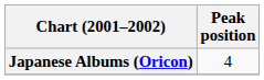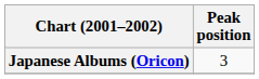Japanese Albums (Oricon) | Peak position: 4 -> 3
